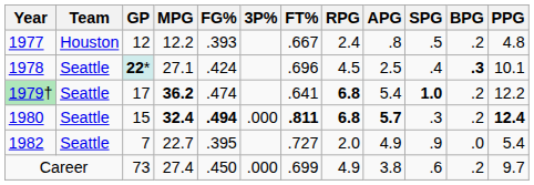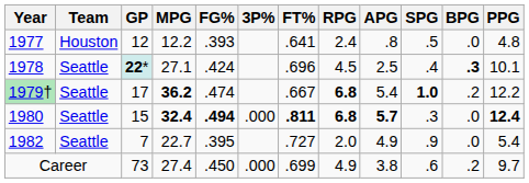1977 | FT%: .667 -> .641
1977 | BPG: .2 -> .0
1979† | FT%: .641 -> .667
1980 | BPG: .2 -> .0
